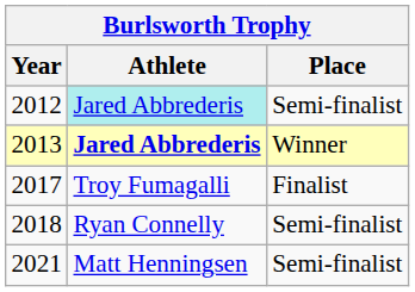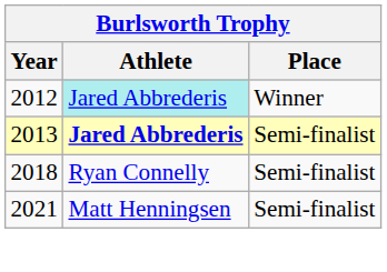2012 | Place: Semi-finalist -> Winner
2013 | Place: Winner -> Semi-finalist
- row: 2017 | Troy Fumagalli | Finalist
